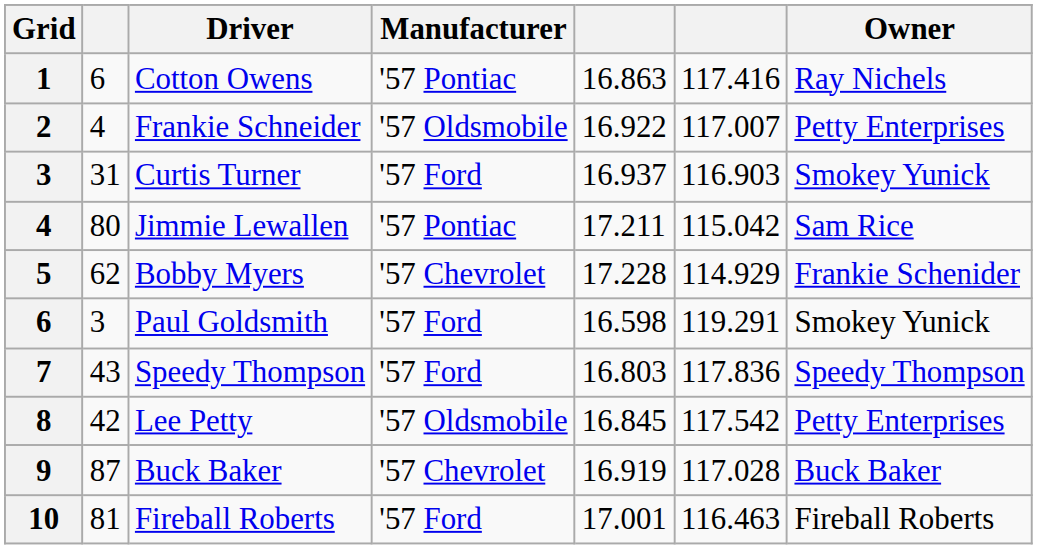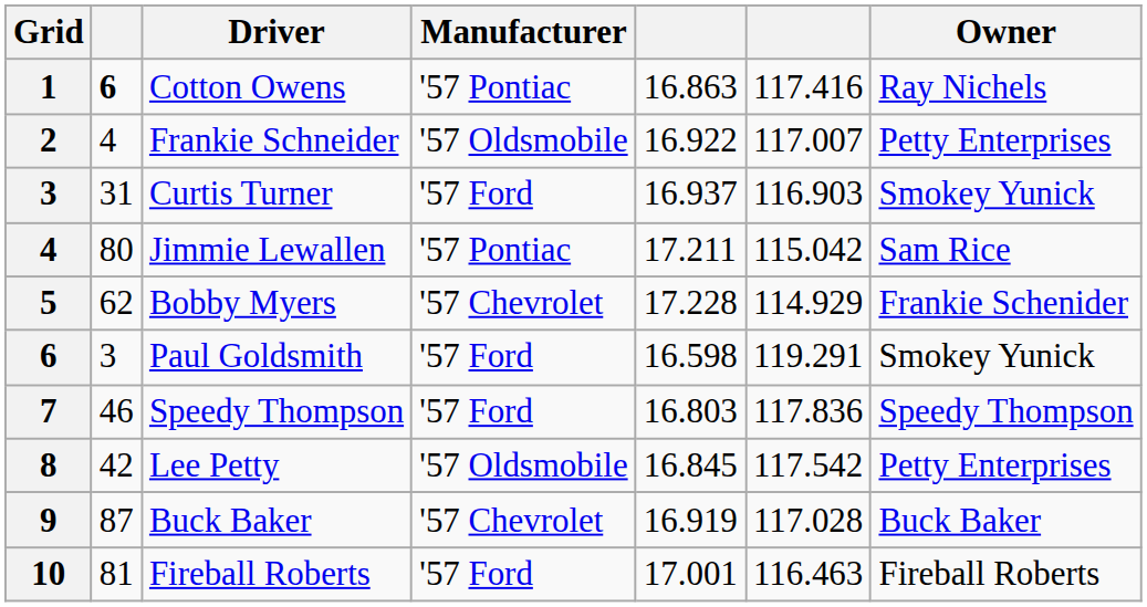1 | column 2: normal -> bold
7 | column 2: 43 -> 46
